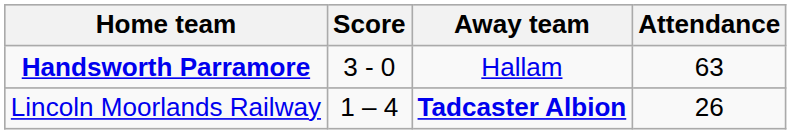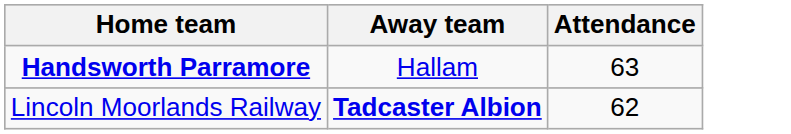- column: Score | 3 - 0 | 1 – 4
Lincoln Moorlands Railway | Attendance: 26 -> 62
